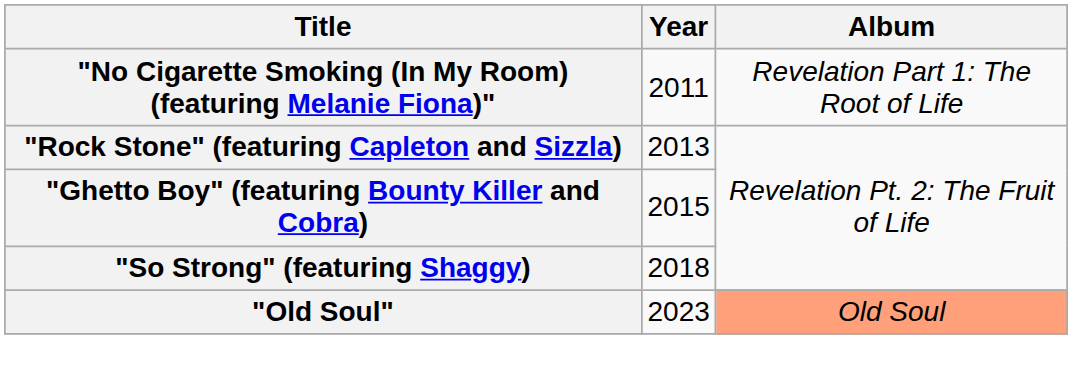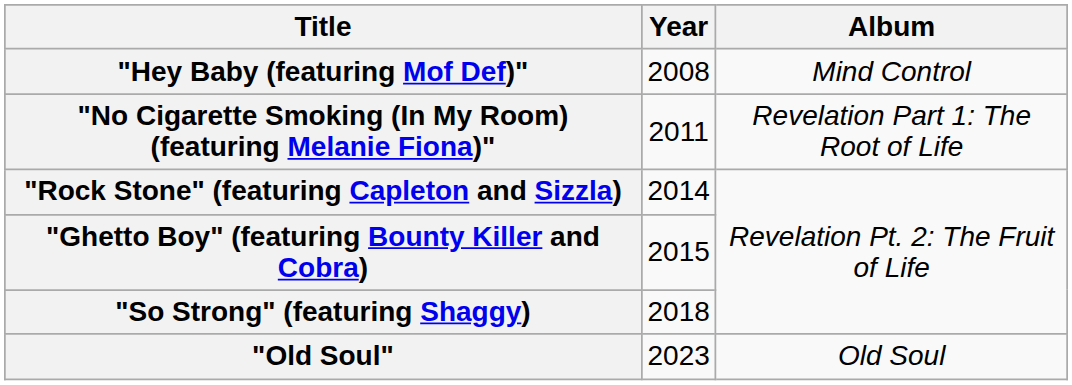+ row: "Hey Baby (featuring Mof Def)" | 2008 | Mind Control
"Rock Stone" (featuring Capleton and Sizzla) | Year: 2013 -> 2014
"Old Soul" | Album: lightsalmon background -> no background
